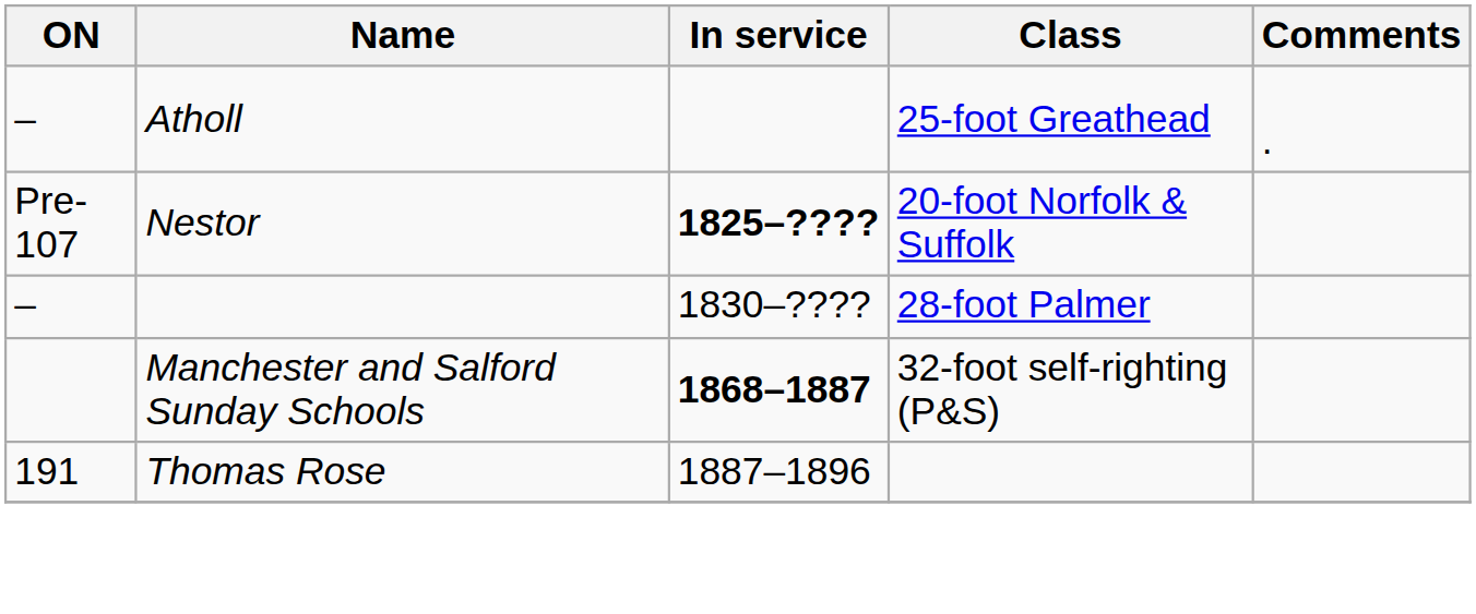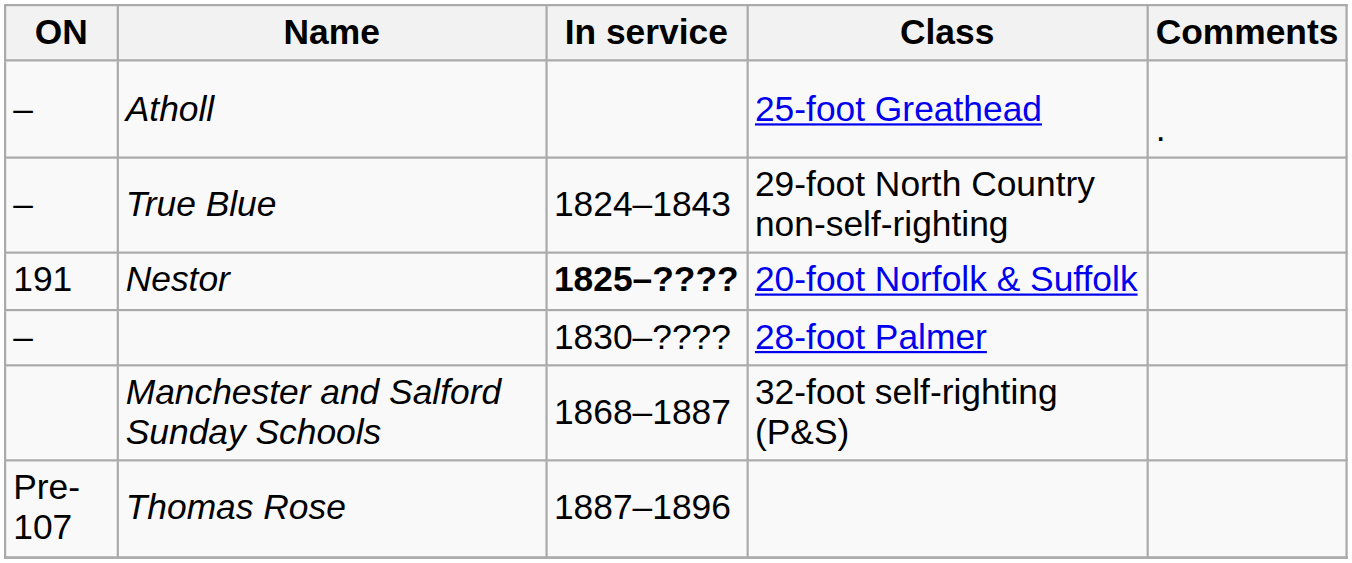+ row: – | True Blue | 1824–1843 | 29-foot North Country non-self-righting
Nestor | ON: Pre-107 -> 191
Manchester and Salford Sunday Schools | In service: bold -> normal
Thomas Rose | ON: 191 -> Pre-107
